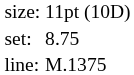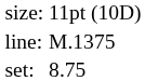rows swapped: set: <-> line:
